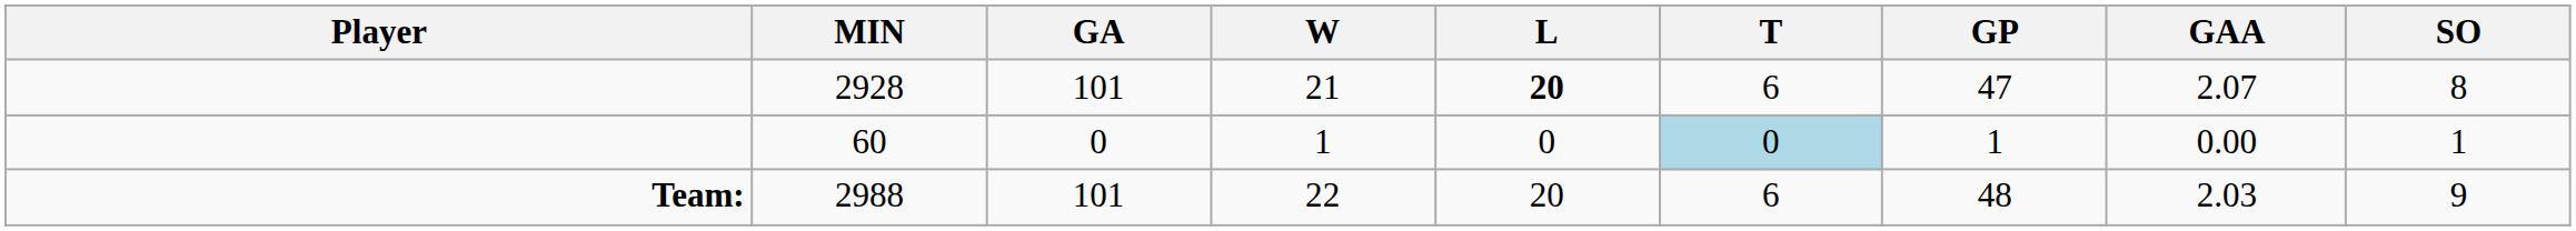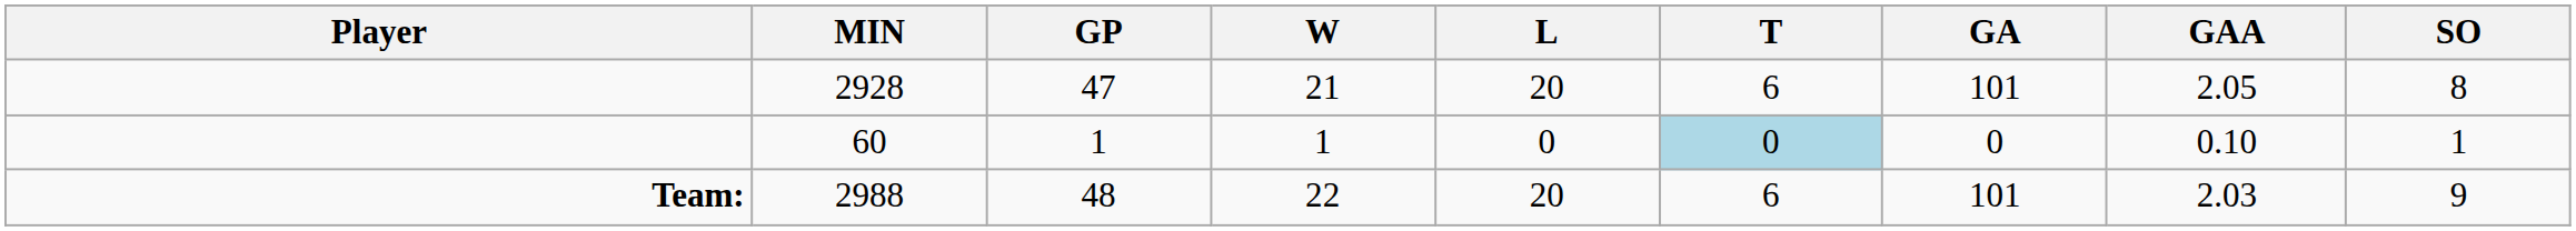columns swapped: GP <-> GA
2928 | L: bold -> normal
2928 | GAA: 2.07 -> 2.05
60 | GAA: 0.00 -> 0.10
